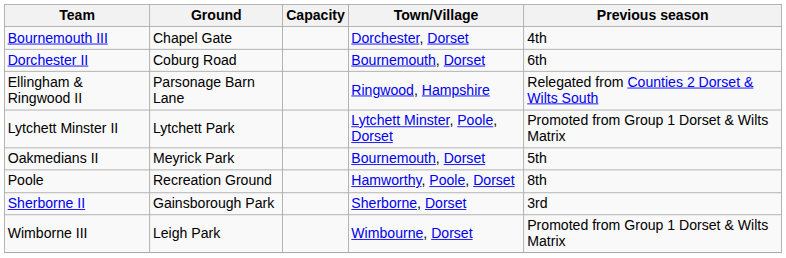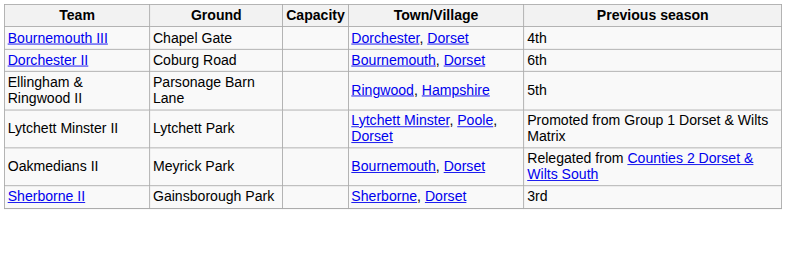Ellingham & Ringwood II | Previous season: Relegated from Counties 2 Dorset & Wilts South -> 5th
Oakmedians II | Previous season: 5th -> Relegated from Counties 2 Dorset & Wilts South
- row: Poole | Recreation Ground | Hamworthy, Poole, Dorset | 8th
- row: Wimborne III | Leigh Park | Wimbourne, Dorset | Promoted from Group 1 Dorset & Wilts Matrix
